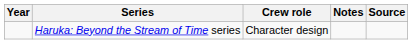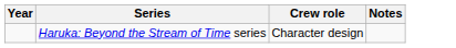- column: Source
